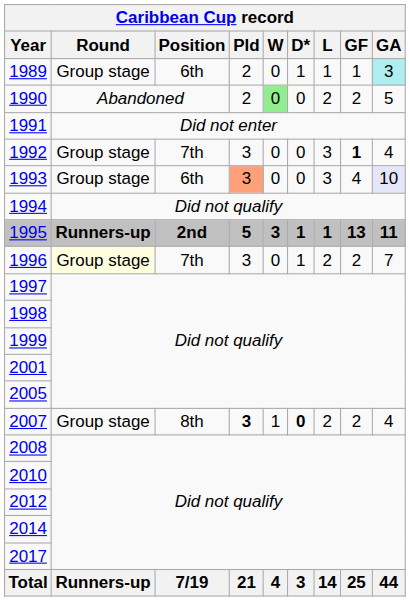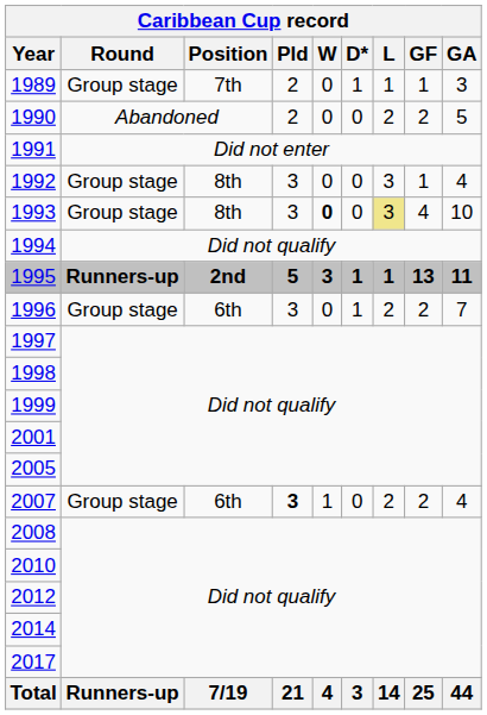1989 | Position: 6th -> 7th
1989 | GA: paleturquoise background -> no background
1990 | W: lightgreen background -> no background
1992 | Position: 7th -> 8th
1992 | GF: bold -> normal
1993 | Position: 6th -> 8th
1993 | Pld: lightsalmon background -> no background
1993 | W: normal -> bold
1993 | L: no background -> khaki background
1993 | GA: lavender background -> no background
1996 | Round: lightyellow background -> no background
1996 | Position: 7th -> 6th
2007 | Position: 8th -> 6th
2007 | D*: bold -> normal
